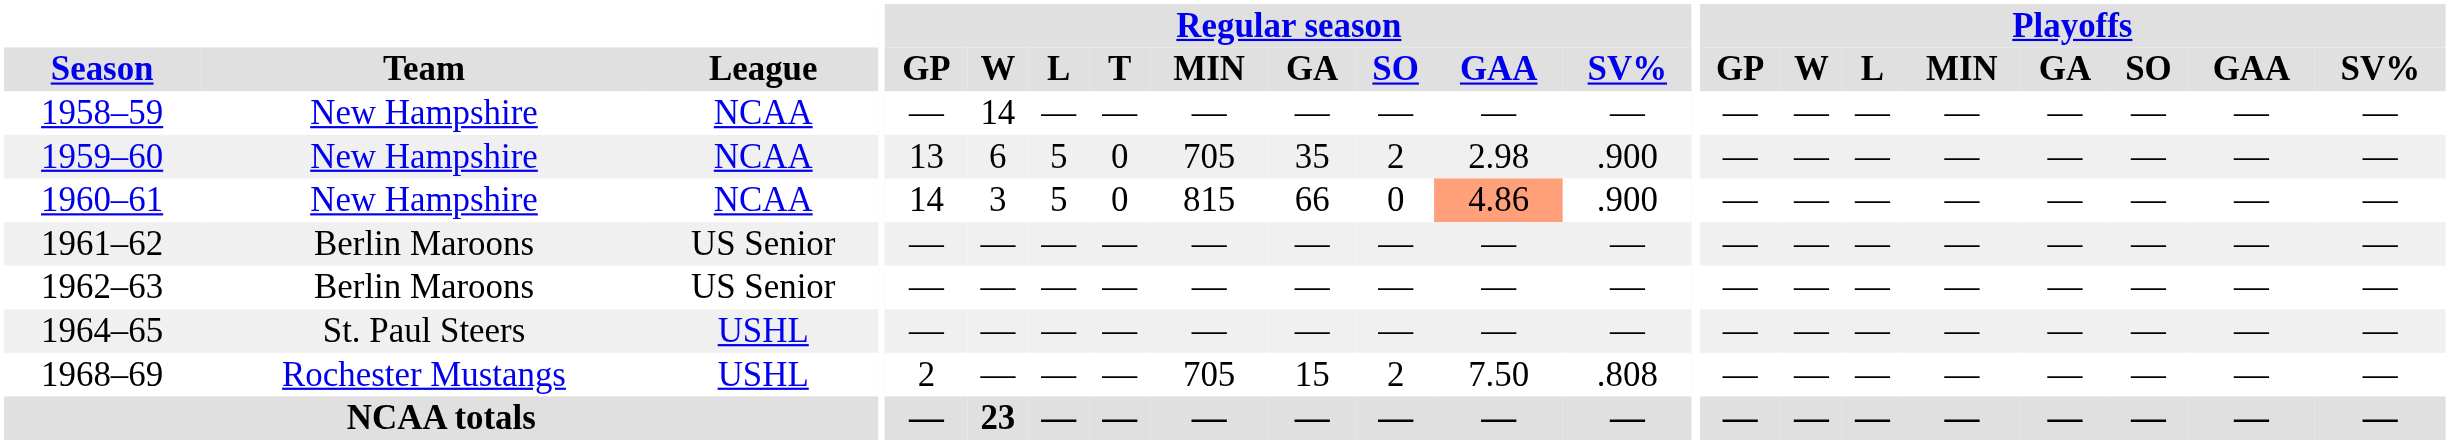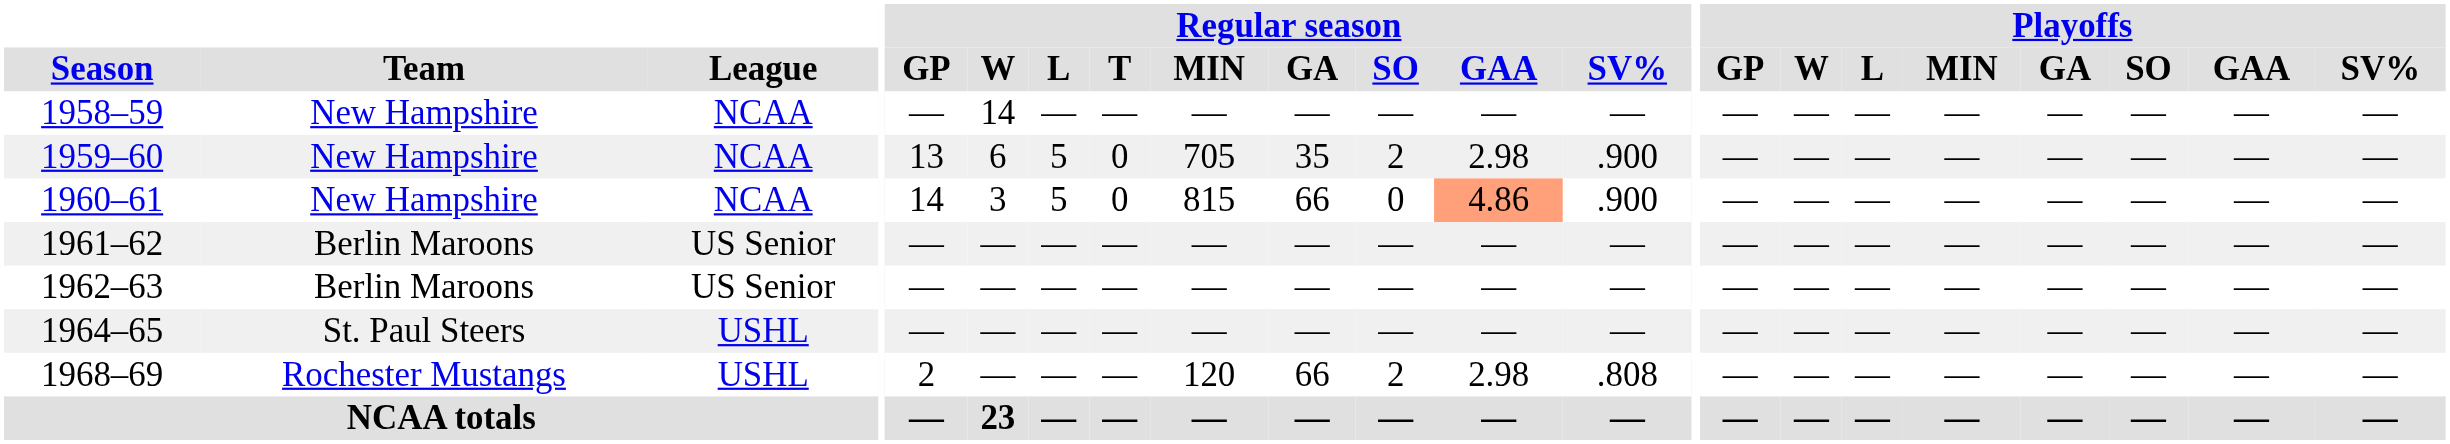1968–69 | Regular season / MIN: 705 -> 120
1968–69 | Regular season / GA: 15 -> 66
1968–69 | Regular season / GAA: 7.50 -> 2.98
